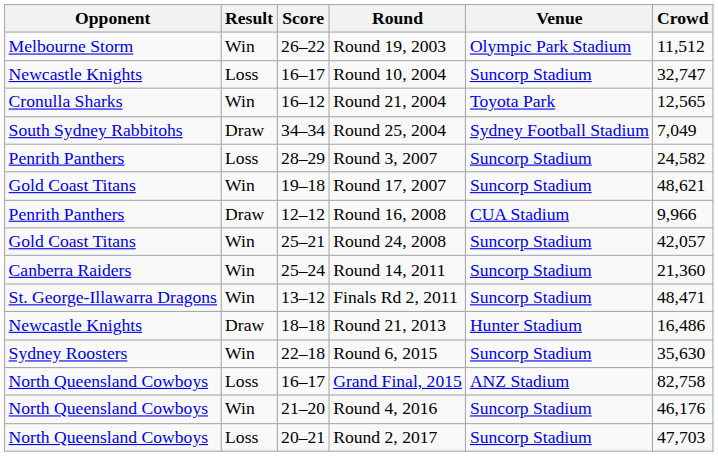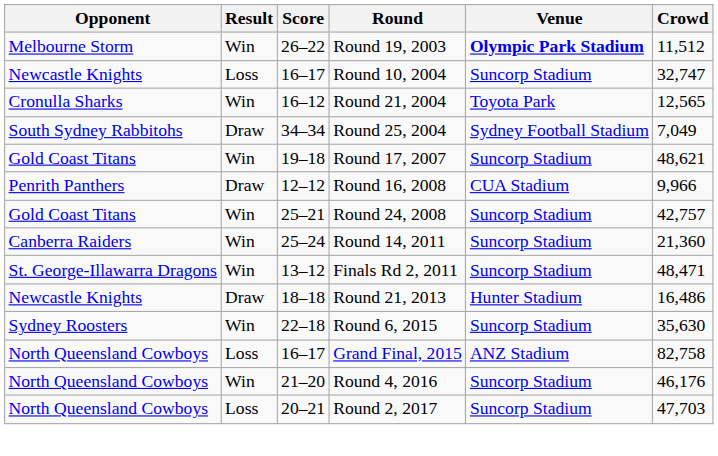Round 19, 2003 | Venue: normal -> bold
- row: Penrith Panthers | Loss | 28–29 | Round 3, 2007 | Suncorp Stadium | 24,582
Round 24, 2008 | Crowd: 42,057 -> 42,757
